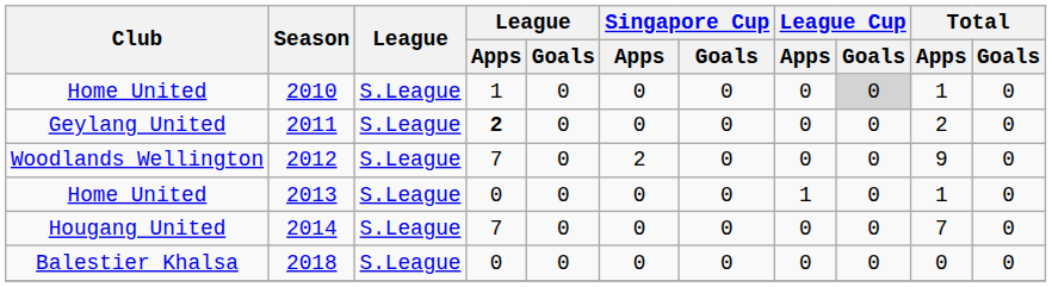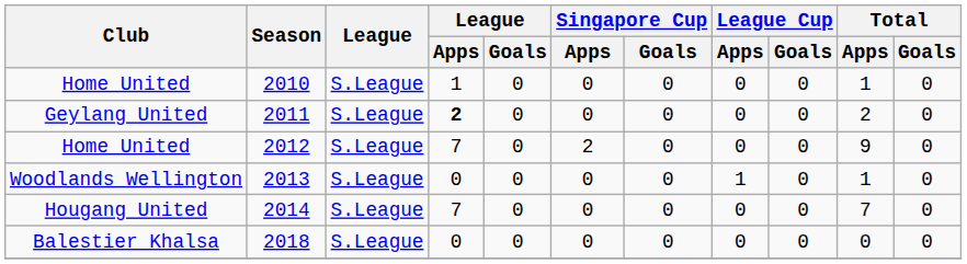2010 | League Cup / Goals: lightgrey background -> no background
2012 | Club: Woodlands Wellington -> Home United
2013 | Club: Home United -> Woodlands Wellington
